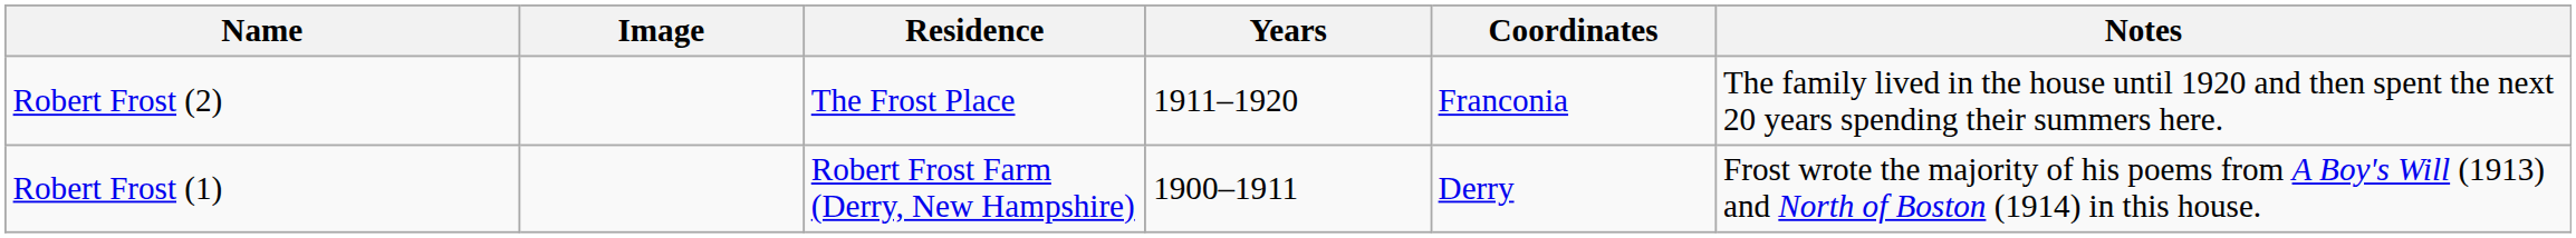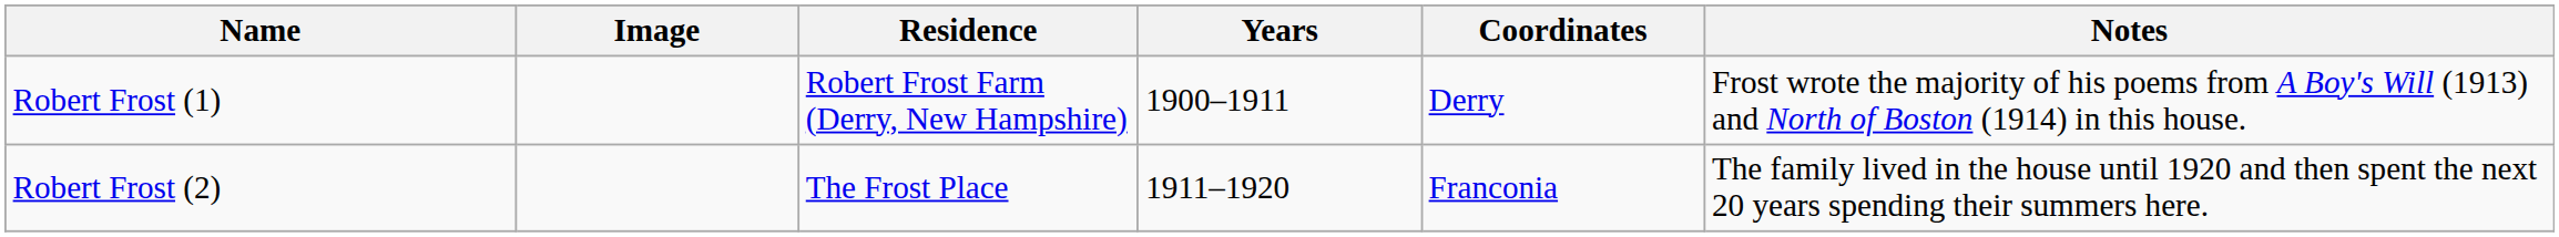rows swapped: Robert Frost (1) <-> Robert Frost (2)
